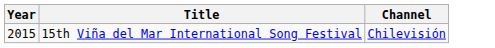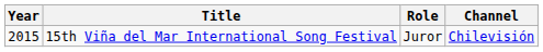+ column: Role | Juror
